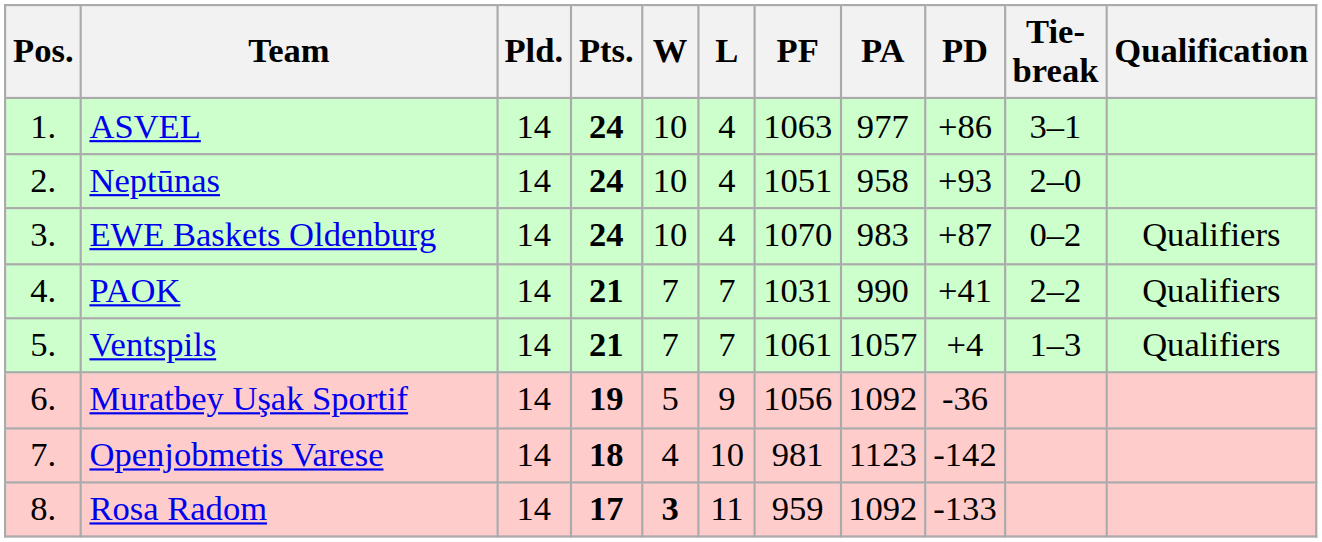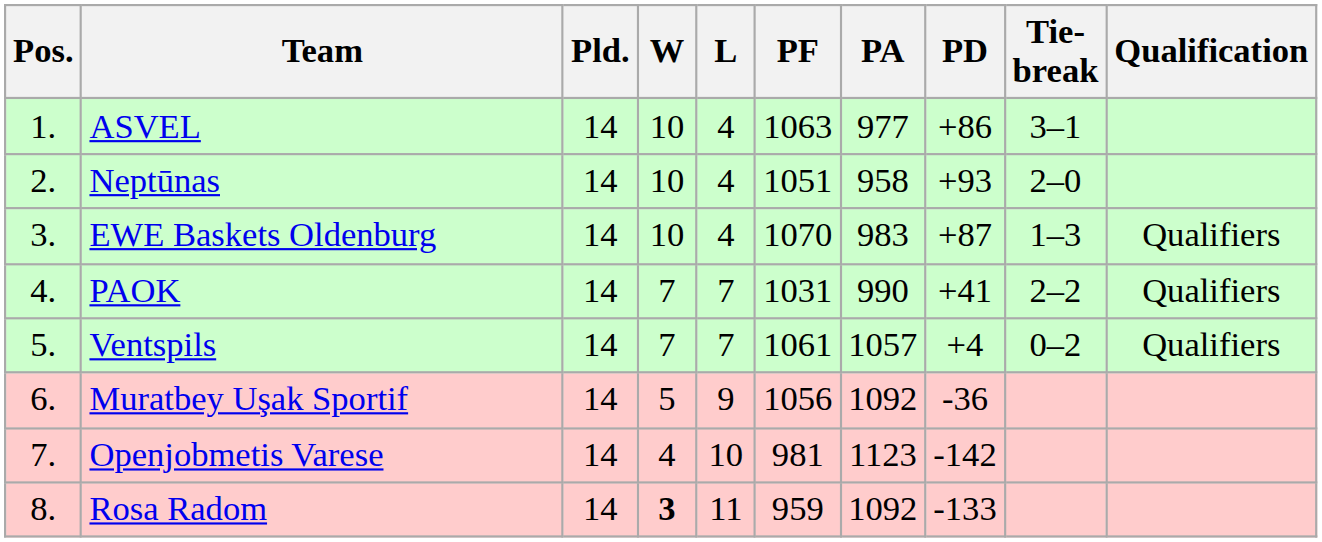- column: Pts. | 24 | 24 | 24 | 21 | 21 | 19 | 18 | 17
EWE Baskets Oldenburg | Tie-break: 0–2 -> 1–3
Ventspils | Tie-break: 1–3 -> 0–2
